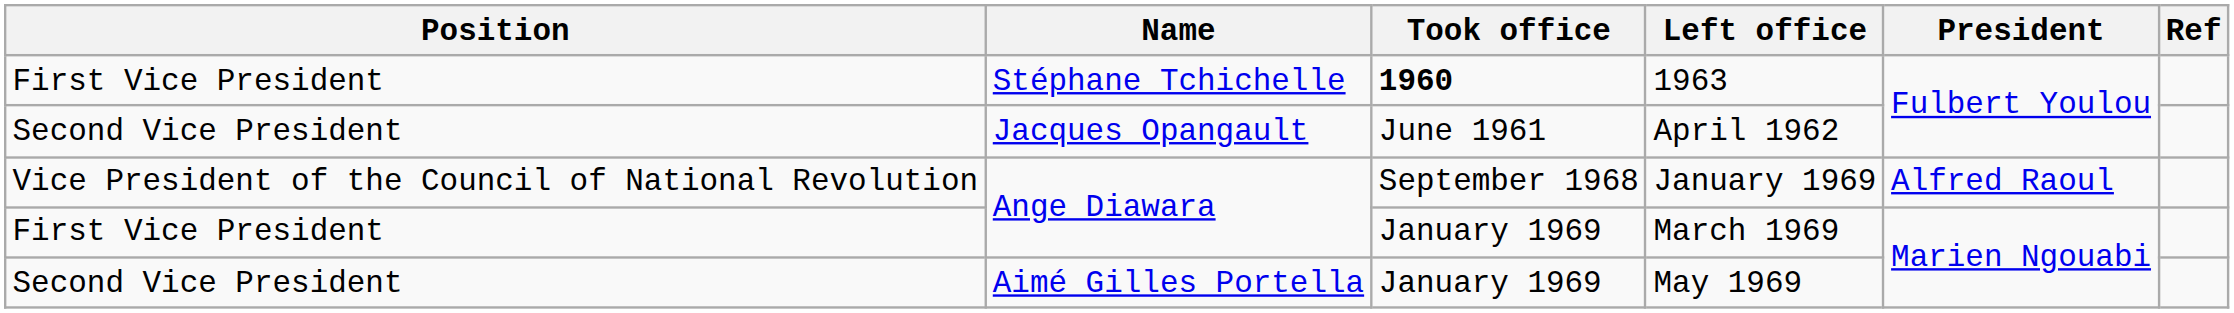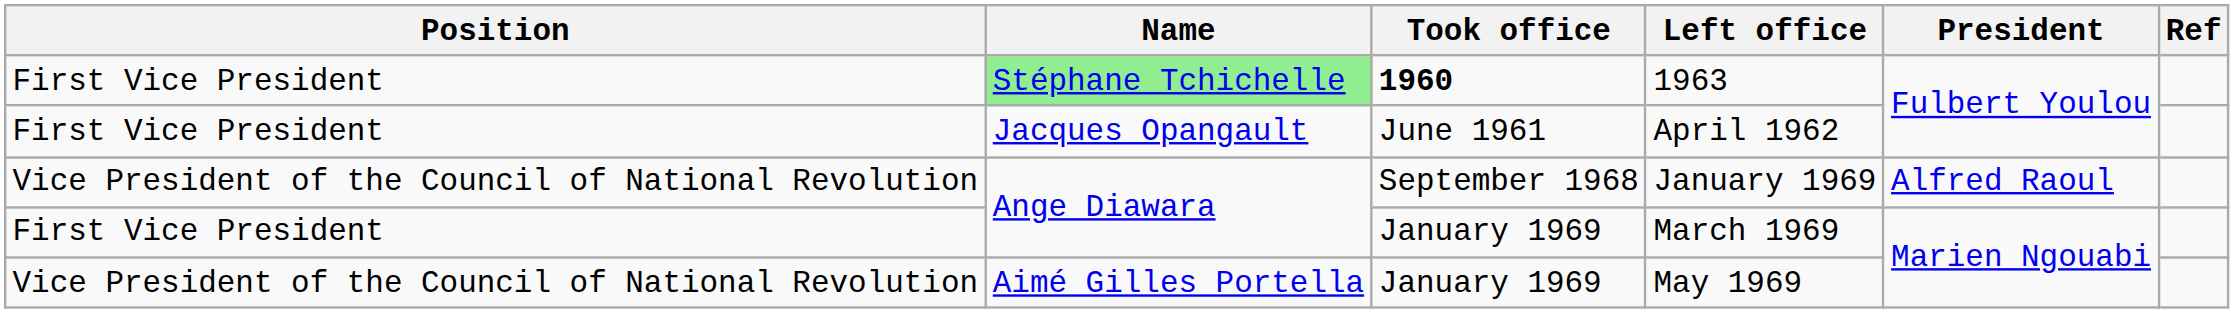1963 | Name: no background -> lightgreen background
April 1962 | Position: Second Vice President -> First Vice President
May 1969 | Position: Second Vice President -> Vice President of the Council of National Revolution
